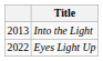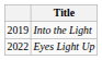Into the Light | column 1: 2013 -> 2019
